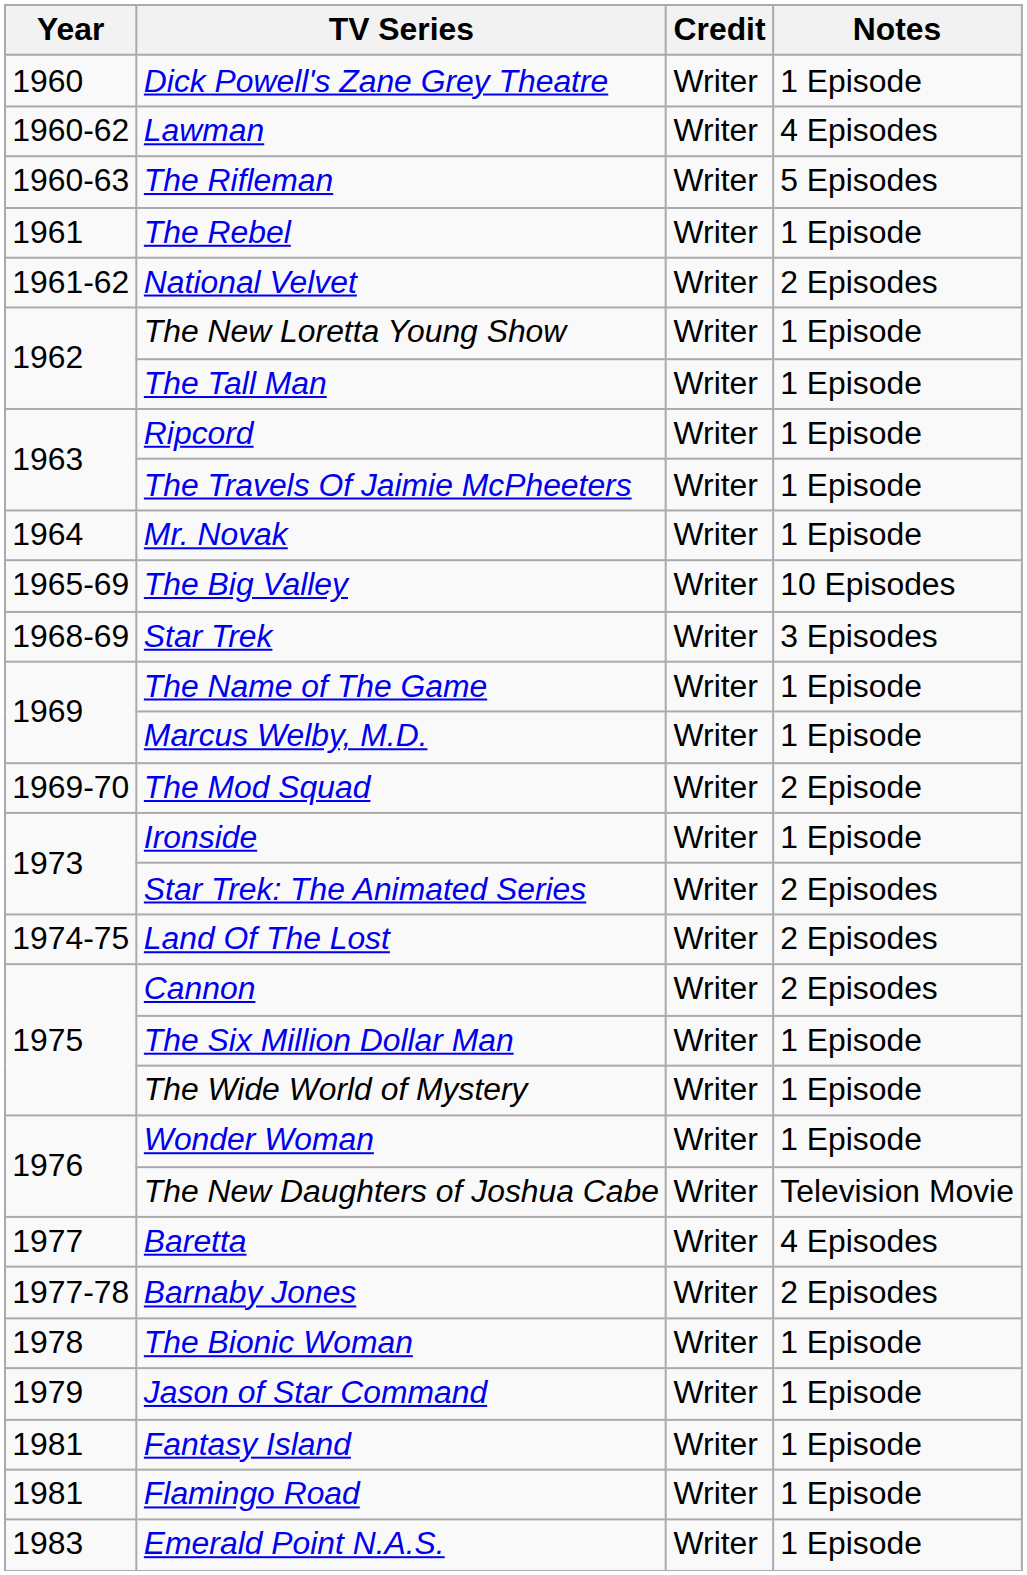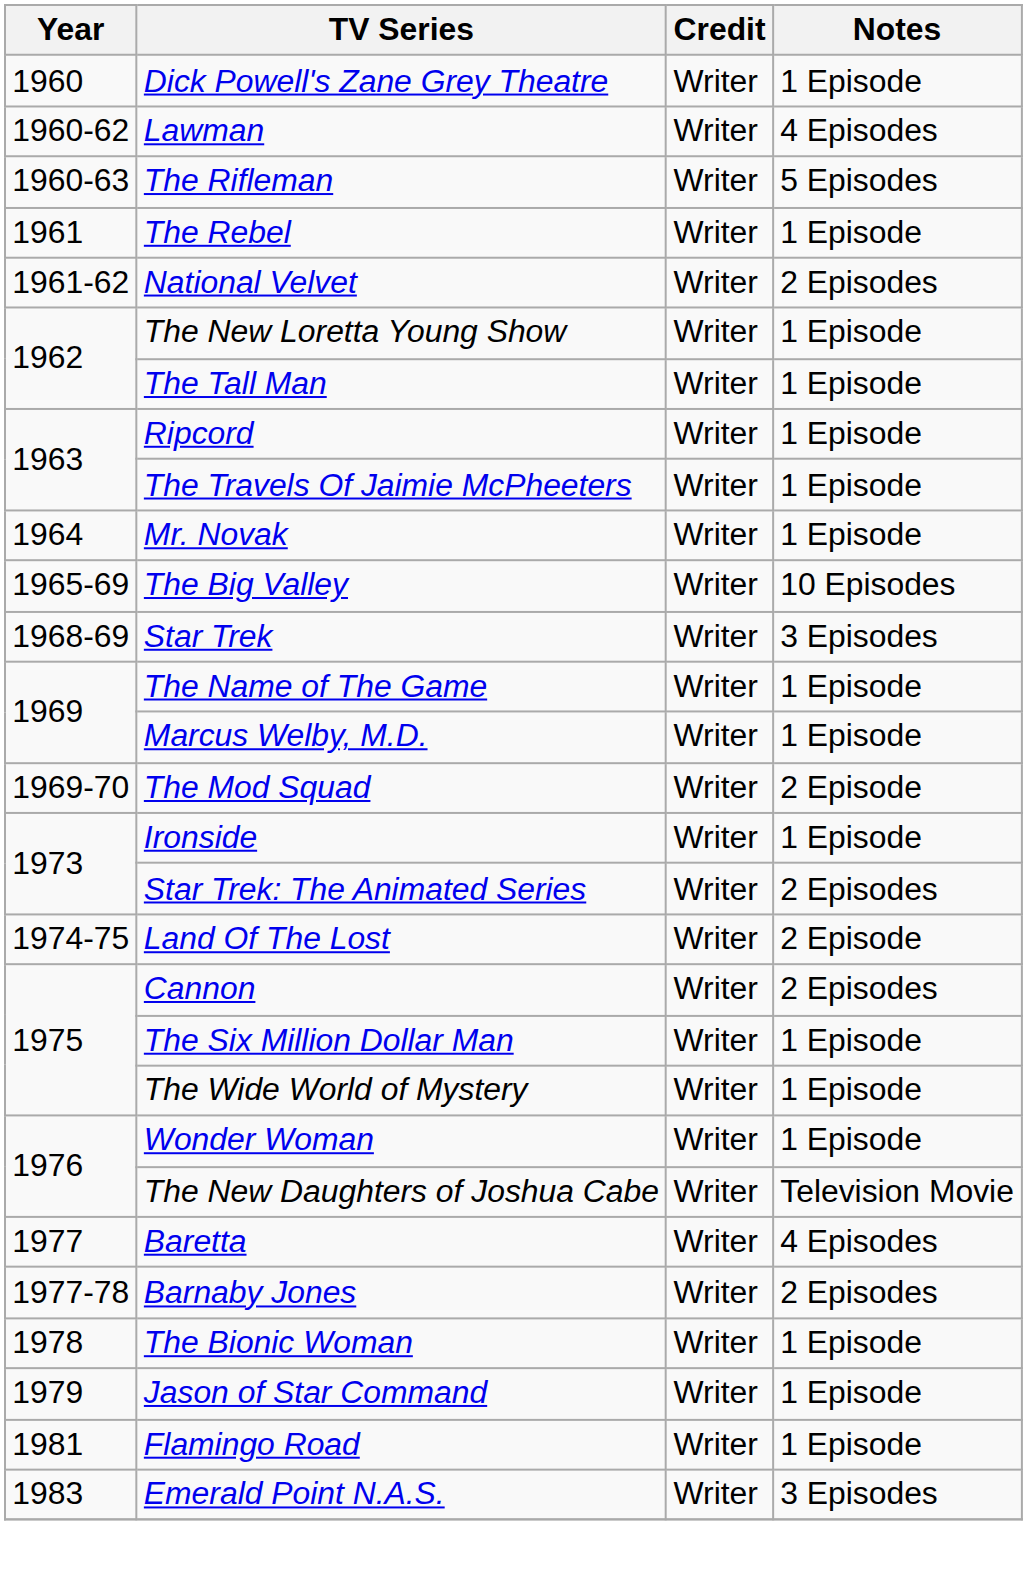Land Of The Lost | Notes: 2 Episodes -> 2 Episode
- row: 1981 | Fantasy Island | Writer | 1 Episode
Emerald Point N.A.S. | Notes: 1 Episode -> 3 Episodes
